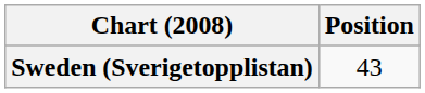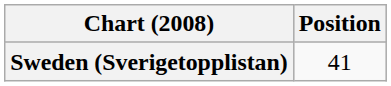Sweden (Sverigetopplistan) | Position: 43 -> 41
